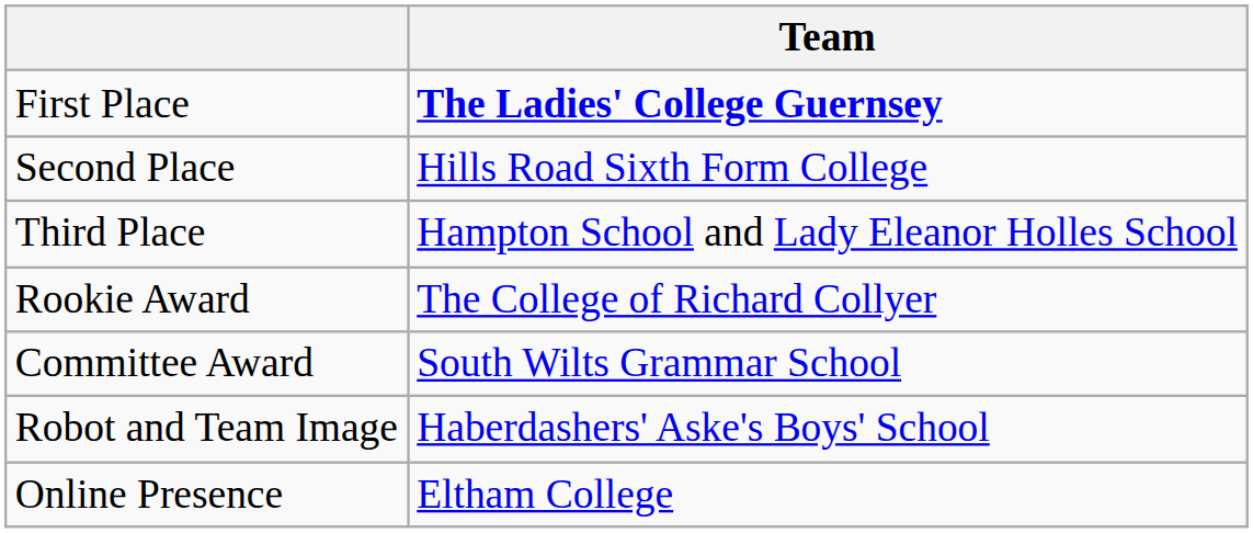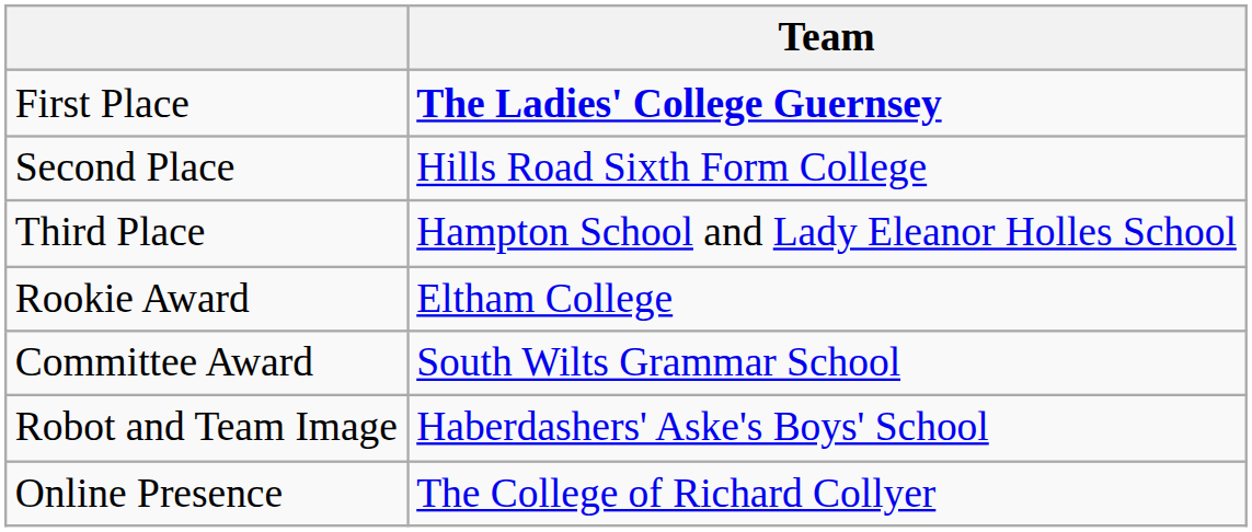Rookie Award | Team: The College of Richard Collyer -> Eltham College
Online Presence | Team: Eltham College -> The College of Richard Collyer
